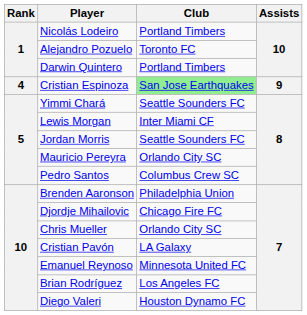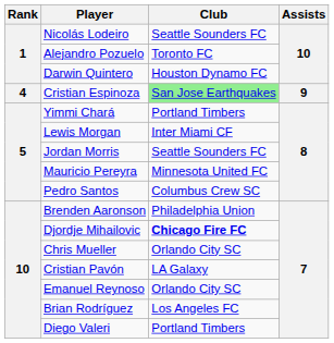Nicolás Lodeiro | Club: Portland Timbers -> Seattle Sounders FC
Darwin Quintero | Club: Portland Timbers -> Houston Dynamo FC
Yimmi Chará | Club: Seattle Sounders FC -> Portland Timbers
Mauricio Pereyra | Club: Orlando City SC -> Minnesota United FC
Djordje Mihailovic | Club: normal -> bold
Emanuel Reynoso | Club: Minnesota United FC -> Orlando City SC
Diego Valeri | Club: Houston Dynamo FC -> Portland Timbers
